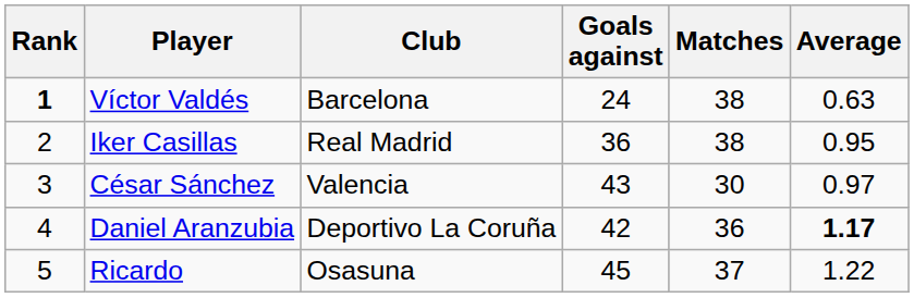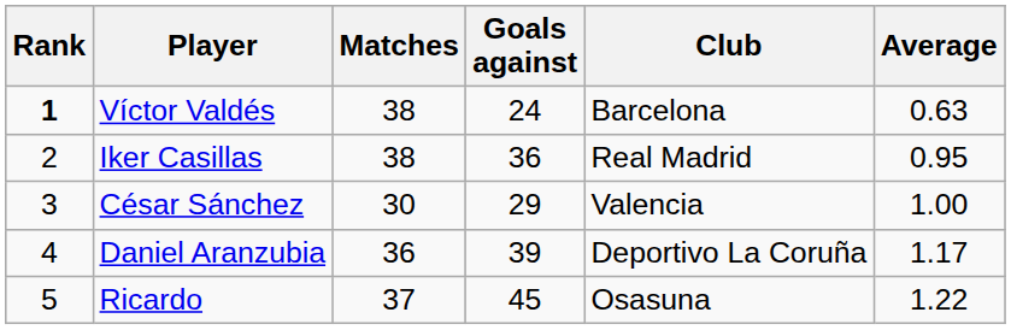columns swapped: Club <-> Matches
César Sánchez | Goals against: 43 -> 29
César Sánchez | Average: 0.97 -> 1.00
Daniel Aranzubia | Goals against: 42 -> 39
Daniel Aranzubia | Average: bold -> normal
